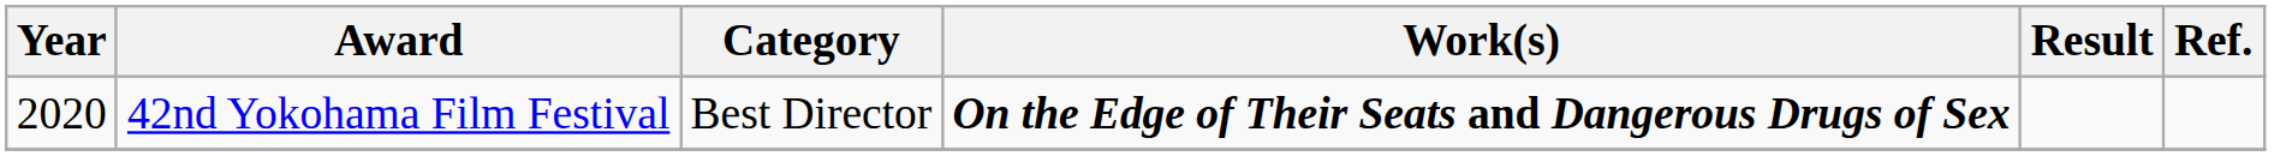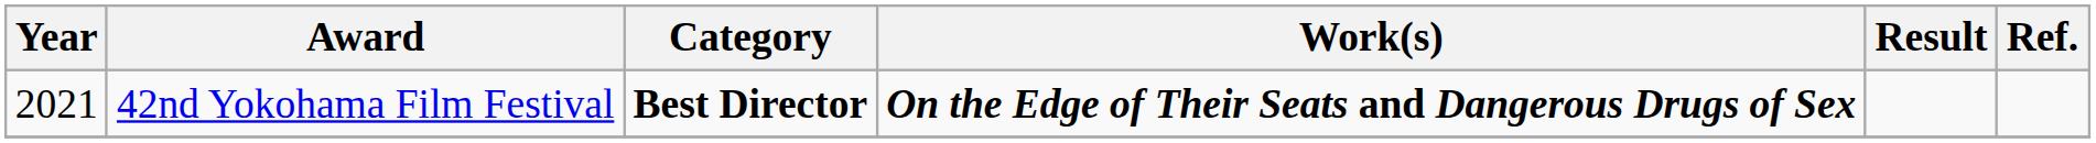42nd Yokohama Film Festival | Year: 2020 -> 2021
42nd Yokohama Film Festival | Category: normal -> bold
